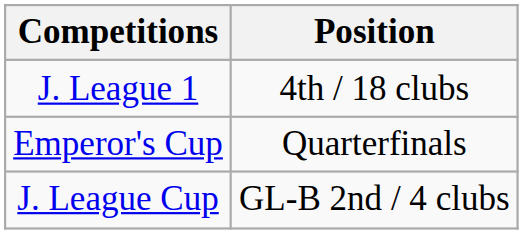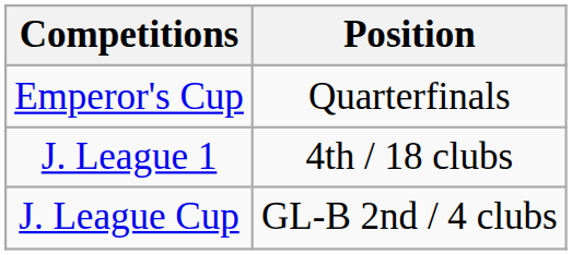rows swapped: J. League 1 <-> Emperor's Cup
